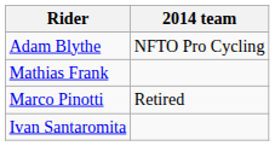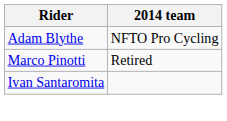- row: Mathias Frank
